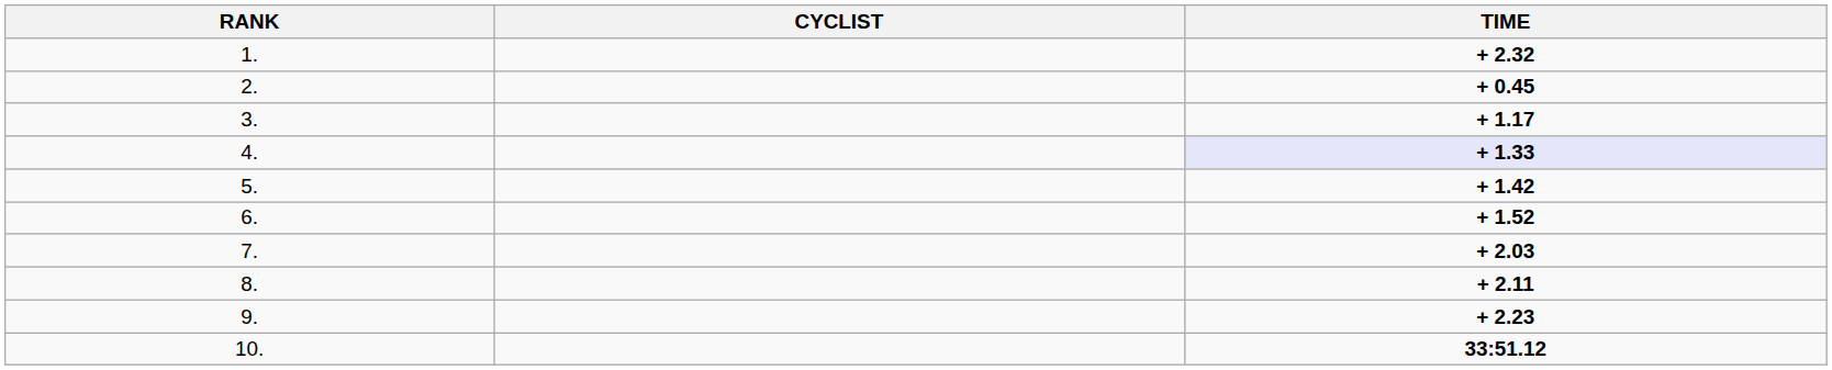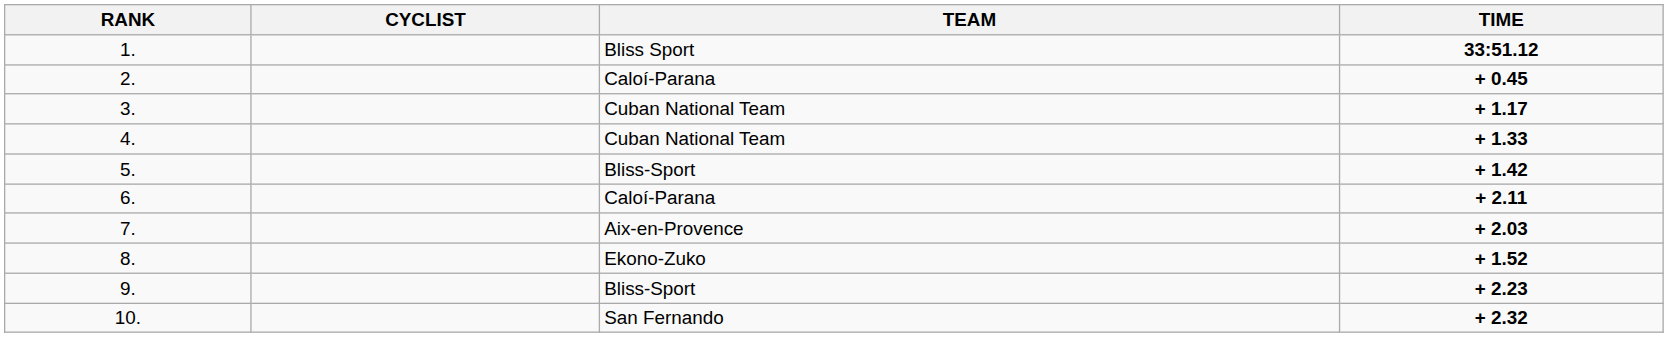+ column: TEAM | Bliss Sport | Caloí-Parana | Cuban National Team | Cuban National Team | Bliss-Sport | Caloí-Parana | Aix-en-Provence | Ekono-Zuko | Bliss-Sport | San Fernando
1. | TIME: + 2.32 -> 33:51.12
4. | TIME: lavender background -> no background
6. | TIME: + 1.52 -> + 2.11
8. | TIME: + 2.11 -> + 1.52
10. | TIME: 33:51.12 -> + 2.32
